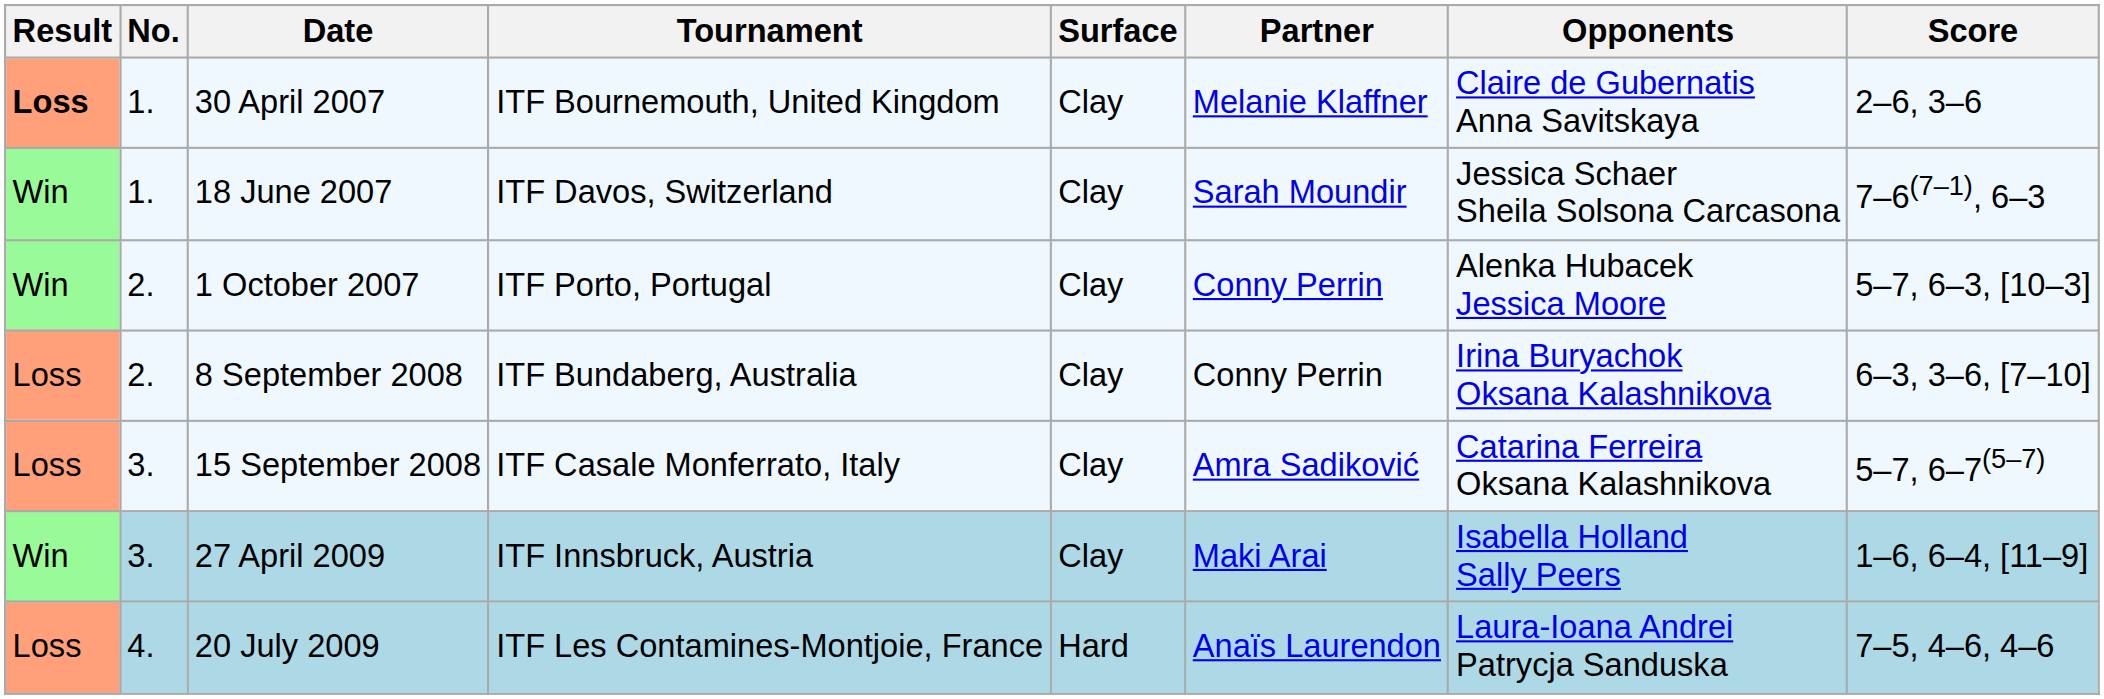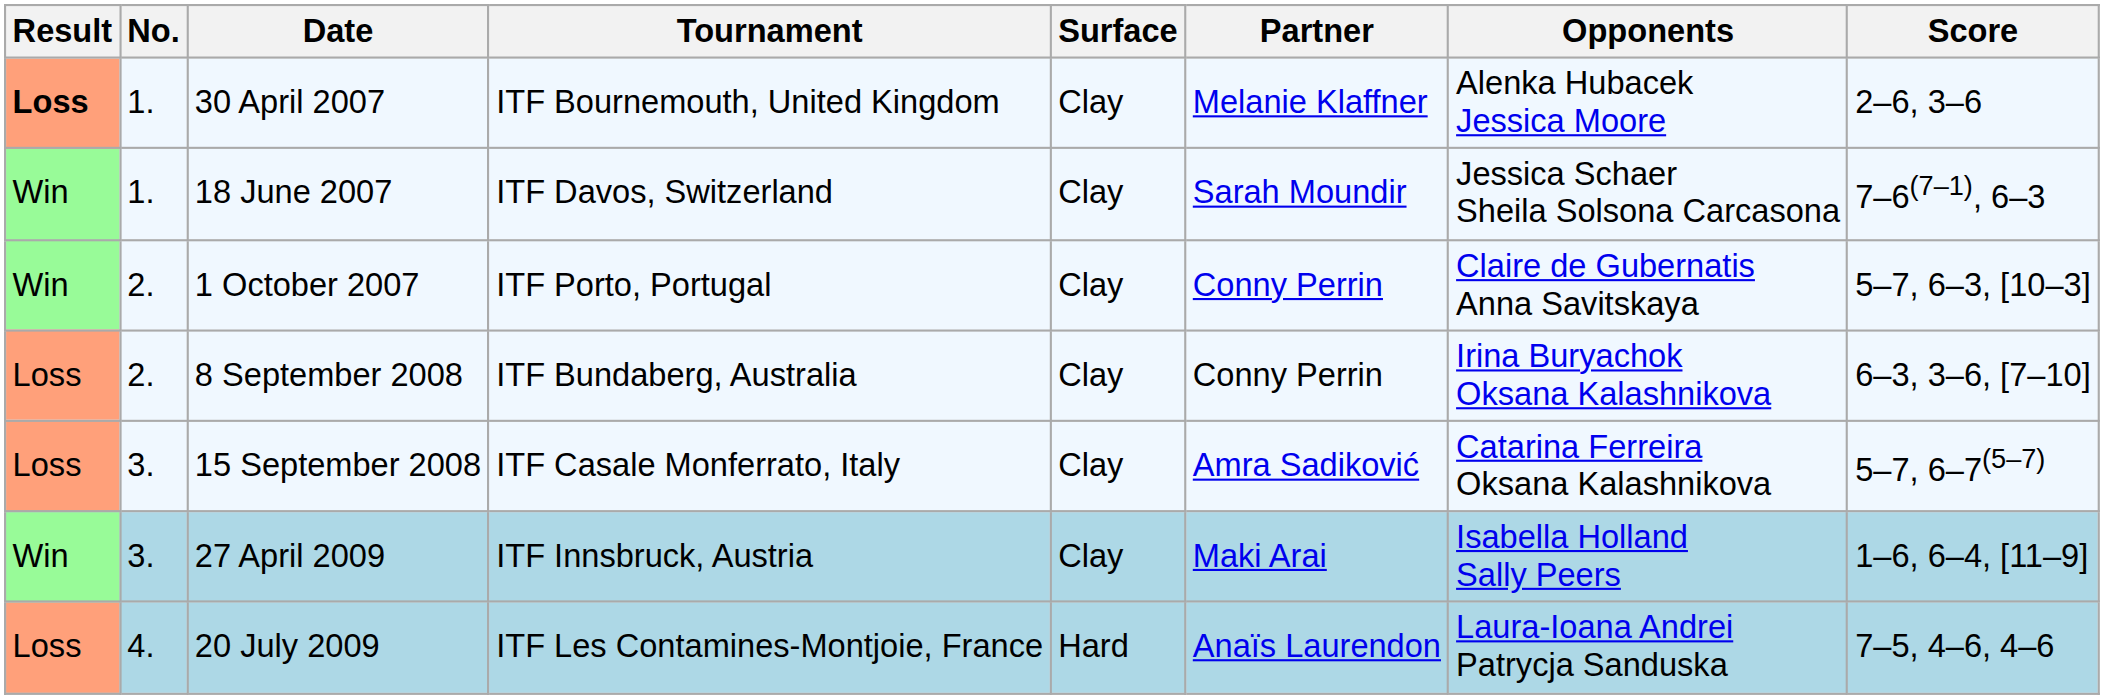30 April 2007 | Opponents: Claire de Gubernatis Anna Savitskaya -> Alenka Hubacek Jessica Moore
1 October 2007 | Opponents: Alenka Hubacek Jessica Moore -> Claire de Gubernatis Anna Savitskaya
